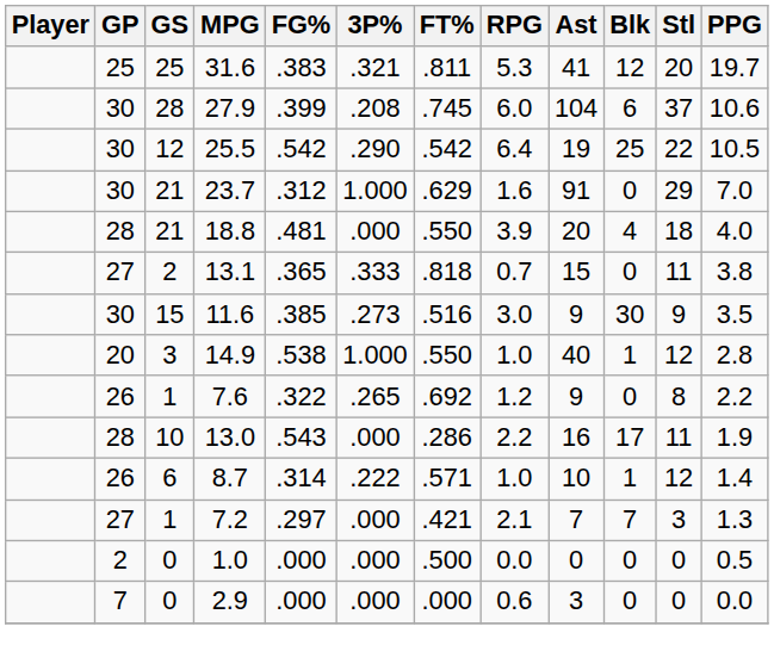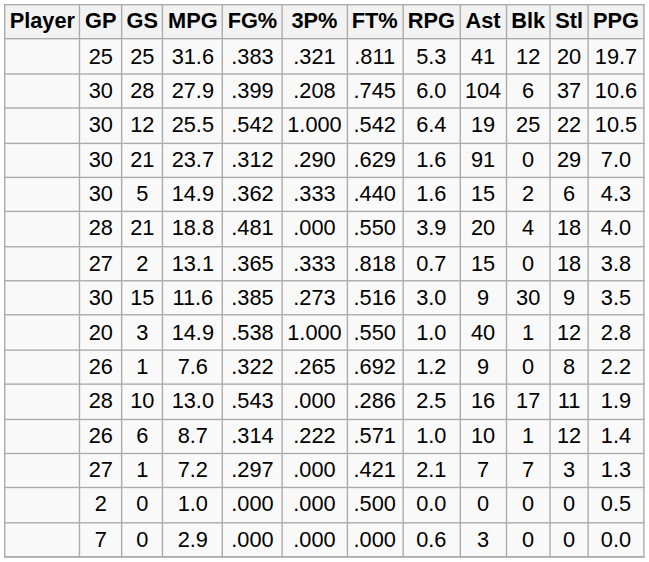25.5 | 3P%: .290 -> 1.000
23.7 | 3P%: 1.000 -> .290
+ row: 30 | 5 | 14.9 | .362 | .333 | .440 | 1.6 | 15 | 2 | 6 | 4.3
13.1 | Stl: 11 -> 18
13.0 | RPG: 2.2 -> 2.5
